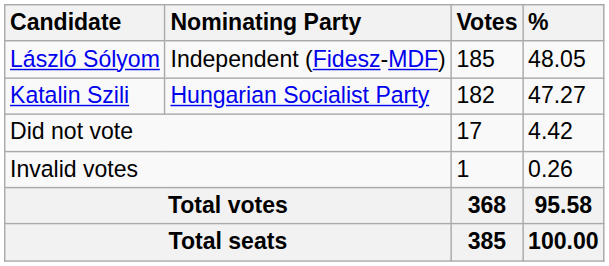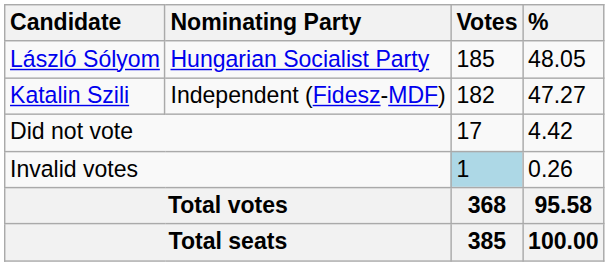László Sólyom | Nominating Party: Independent (Fidesz-MDF) -> Hungarian Socialist Party
Katalin Szili | Nominating Party: Hungarian Socialist Party -> Independent (Fidesz-MDF)
Invalid votes | Votes: no background -> lightblue background
